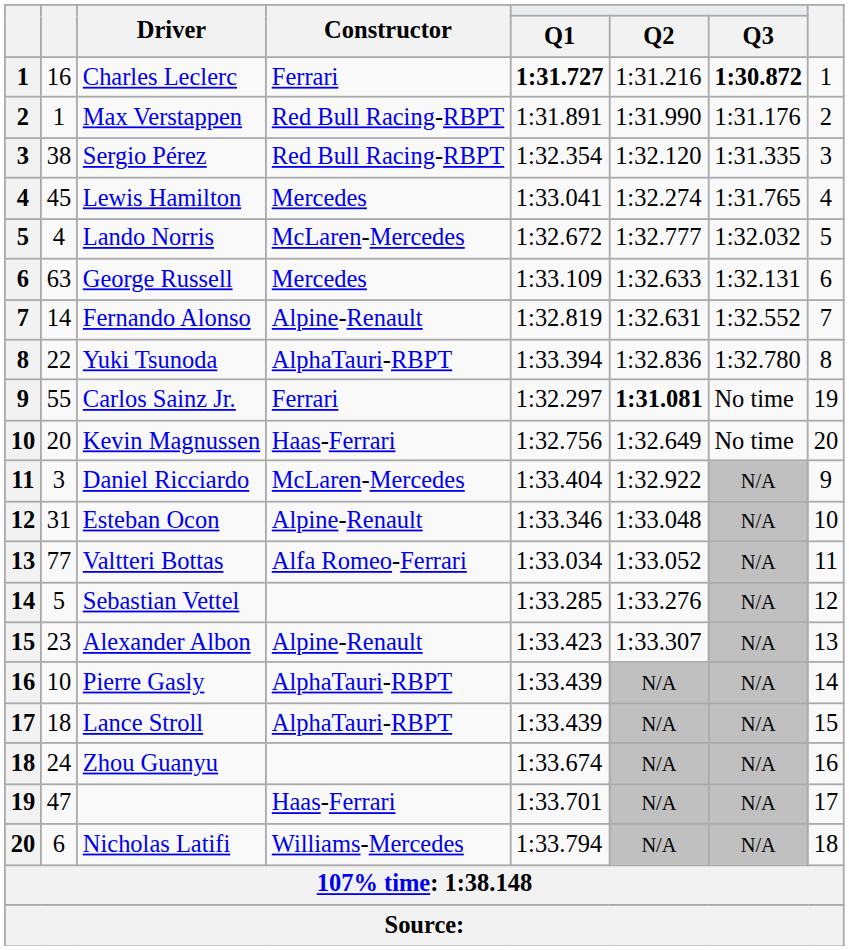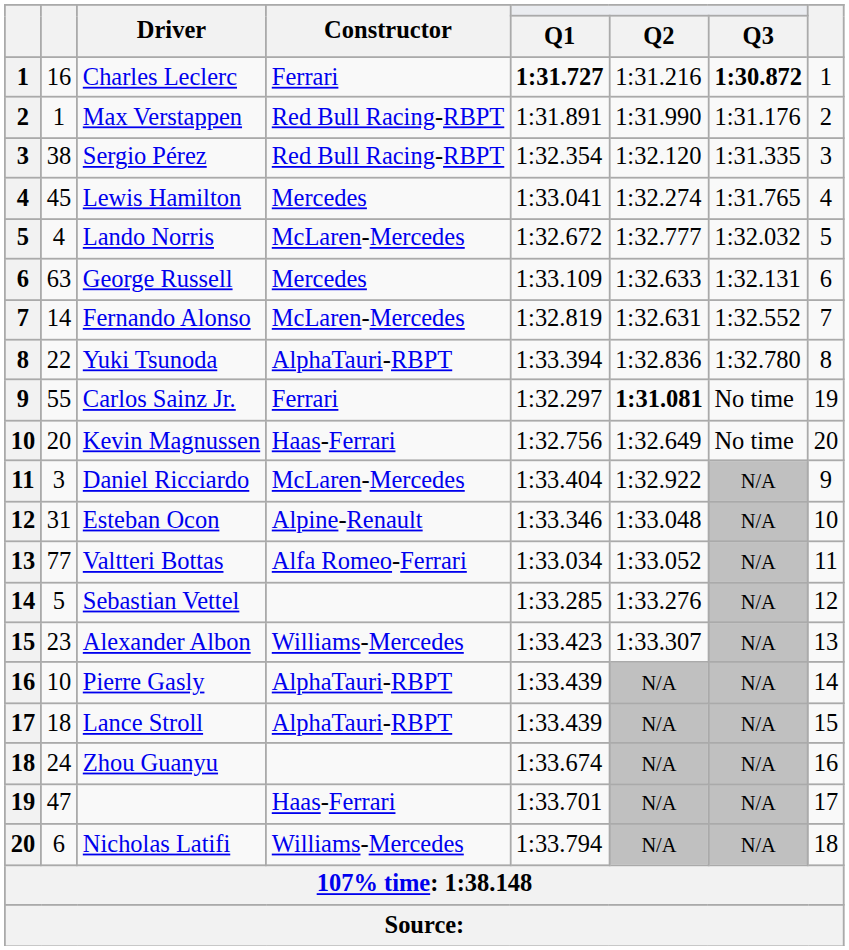Fernando Alonso | Constructor: Alpine-Renault -> McLaren-Mercedes
Alexander Albon | Constructor: Alpine-Renault -> Williams-Mercedes
